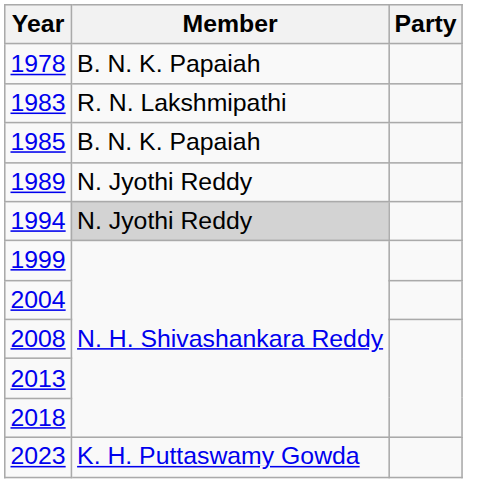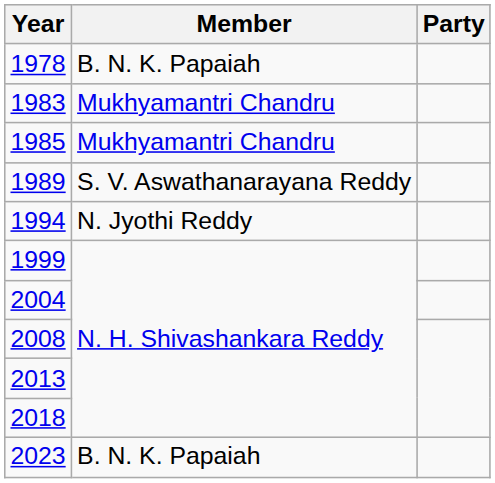1983 | Member: R. N. Lakshmipathi -> Mukhyamantri Chandru
1985 | Member: B. N. K. Papaiah -> Mukhyamantri Chandru
1989 | Member: N. Jyothi Reddy -> S. V. Aswathanarayana Reddy
1994 | Member: lightgrey background -> no background
2023 | Member: K. H. Puttaswamy Gowda -> B. N. K. Papaiah
